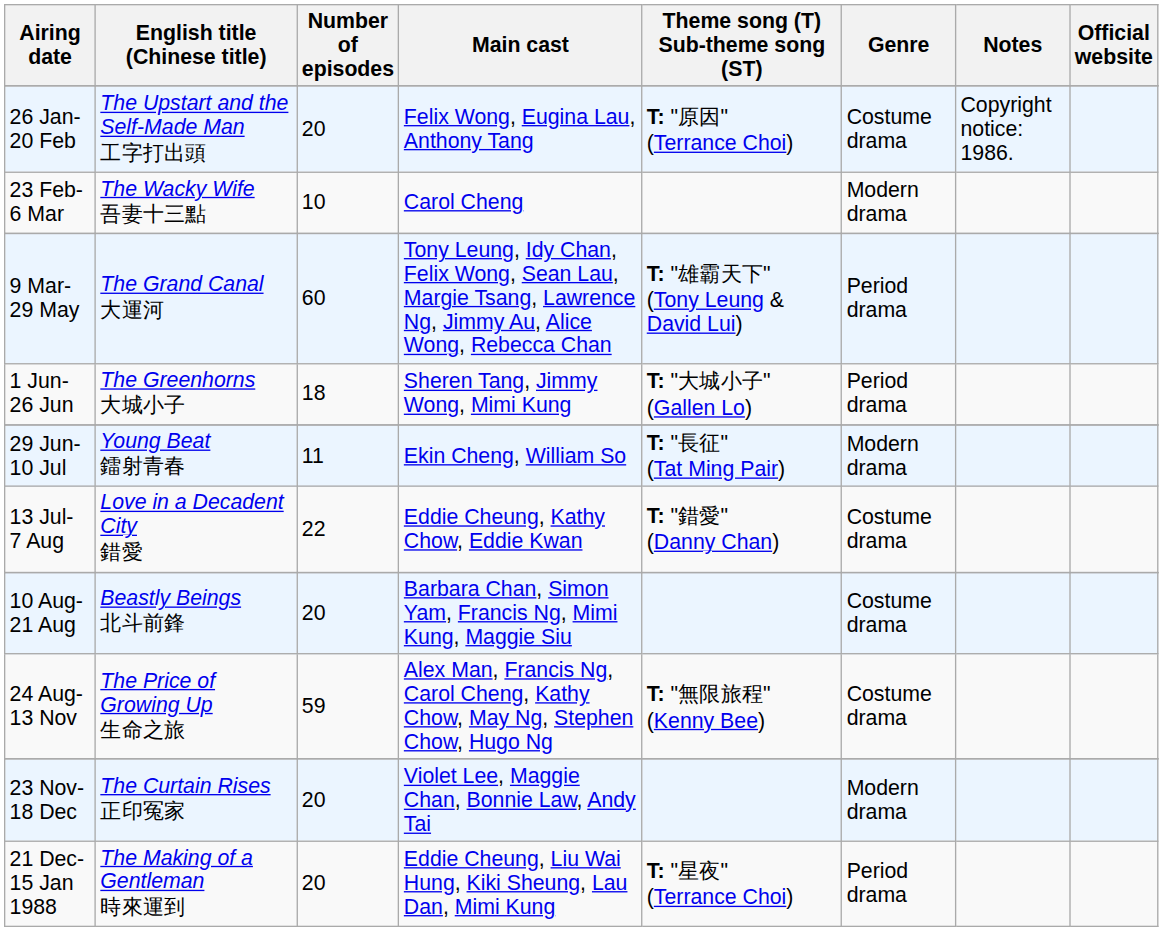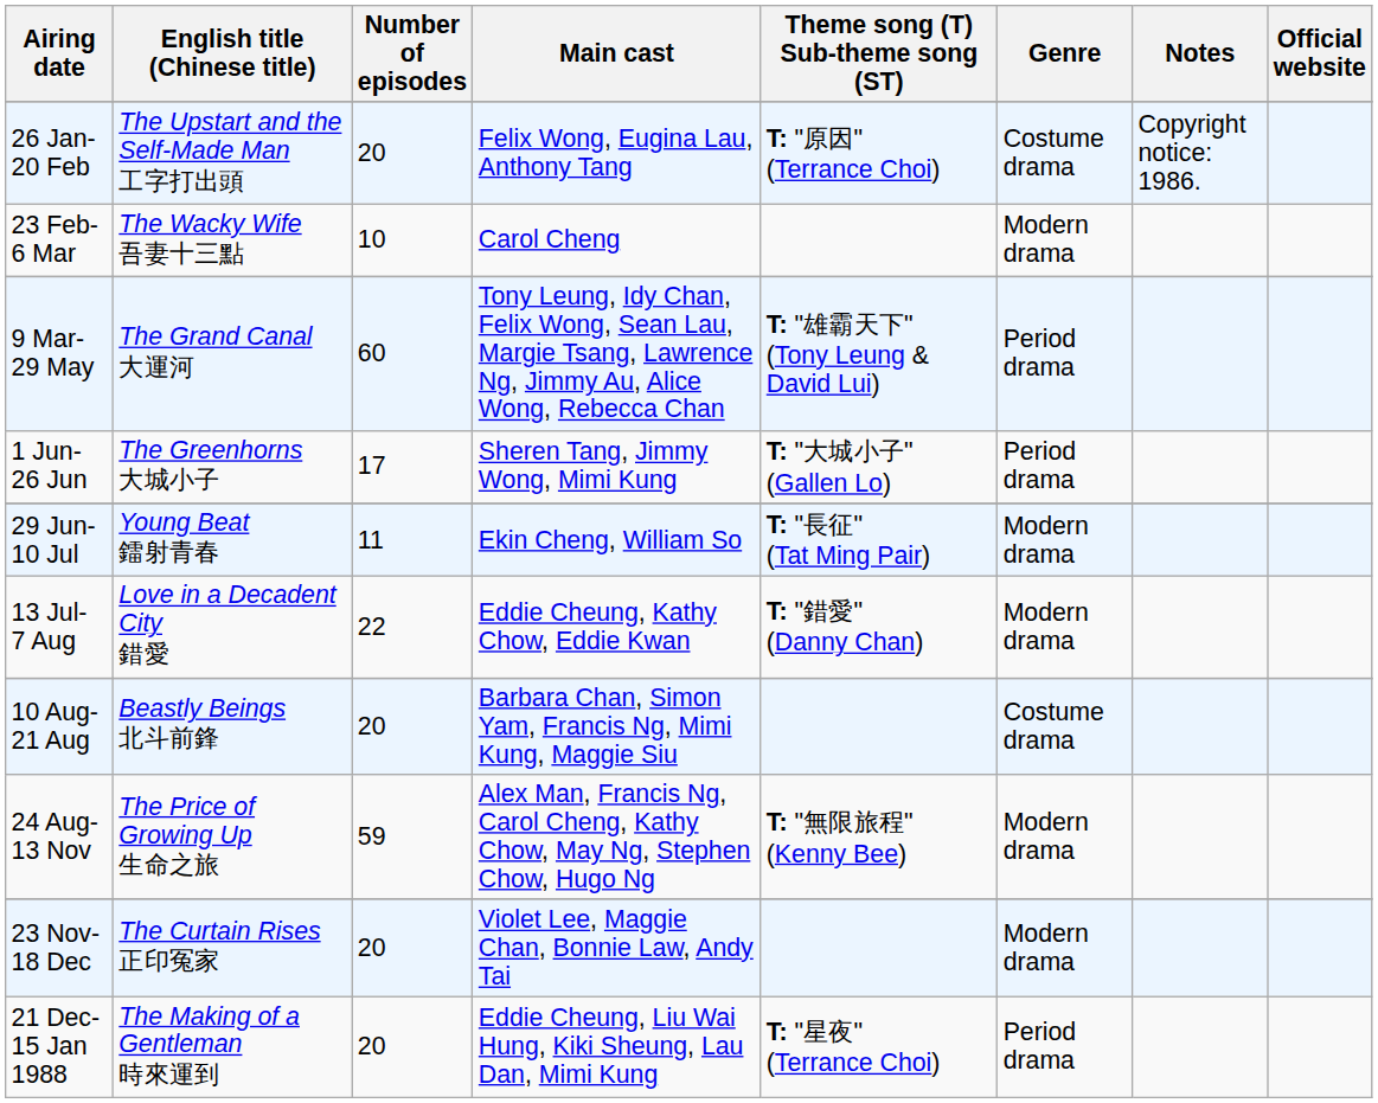1 Jun- 26 Jun | Number of episodes: 18 -> 17
13 Jul- 7 Aug | Genre: Costume drama -> Modern drama
24 Aug- 13 Nov | Genre: Costume drama -> Modern drama
